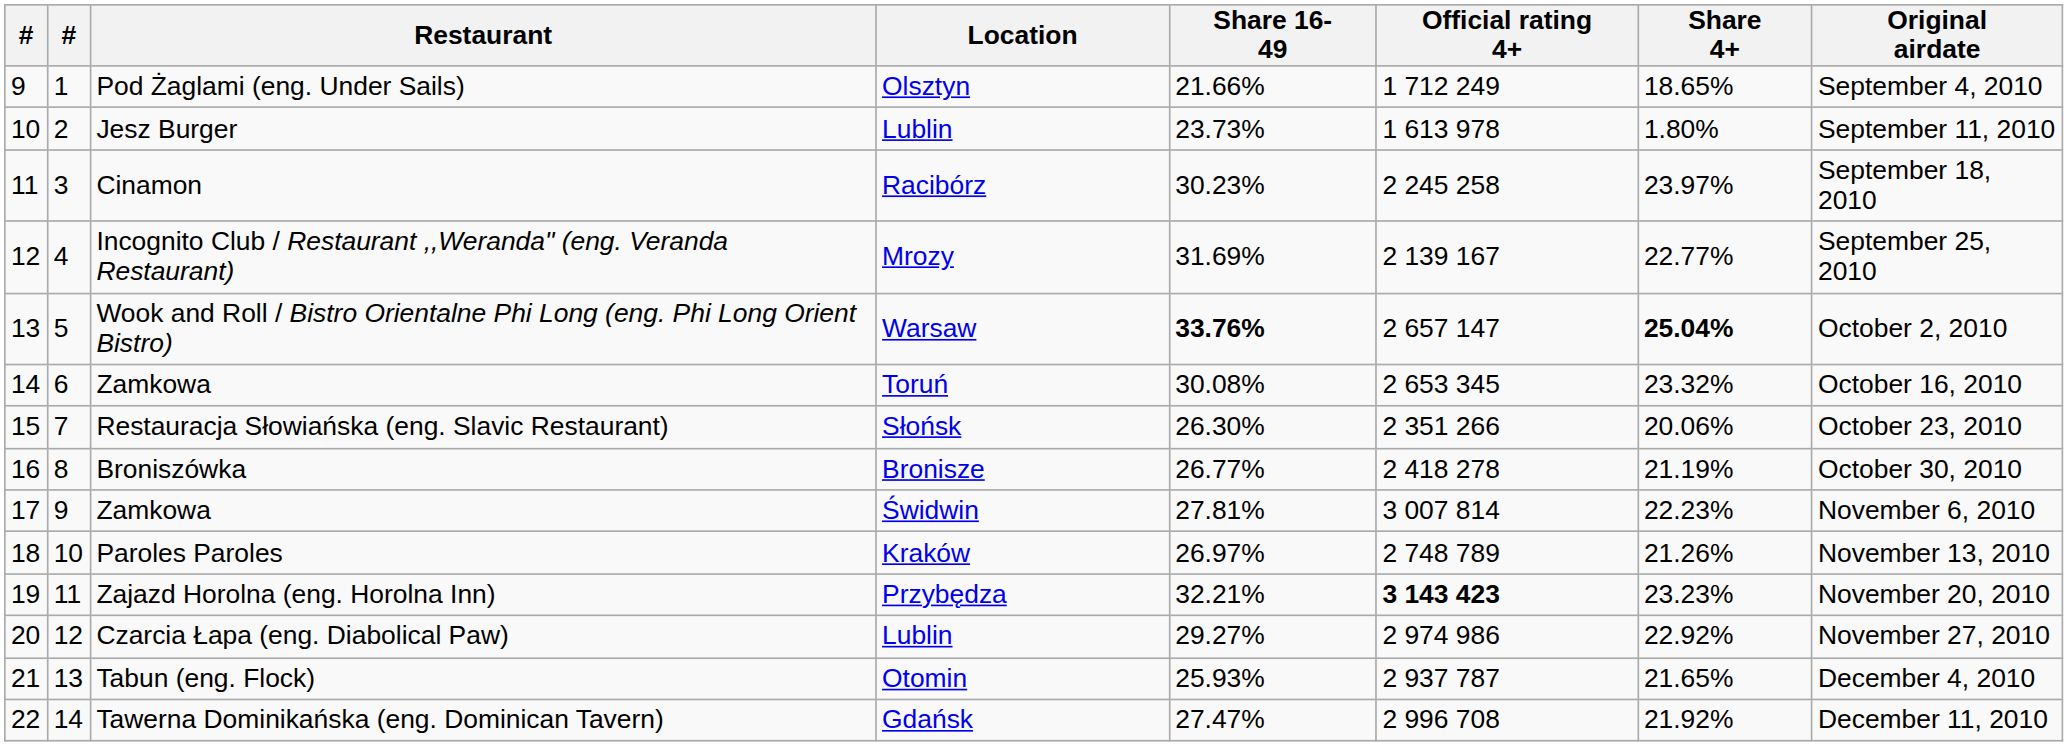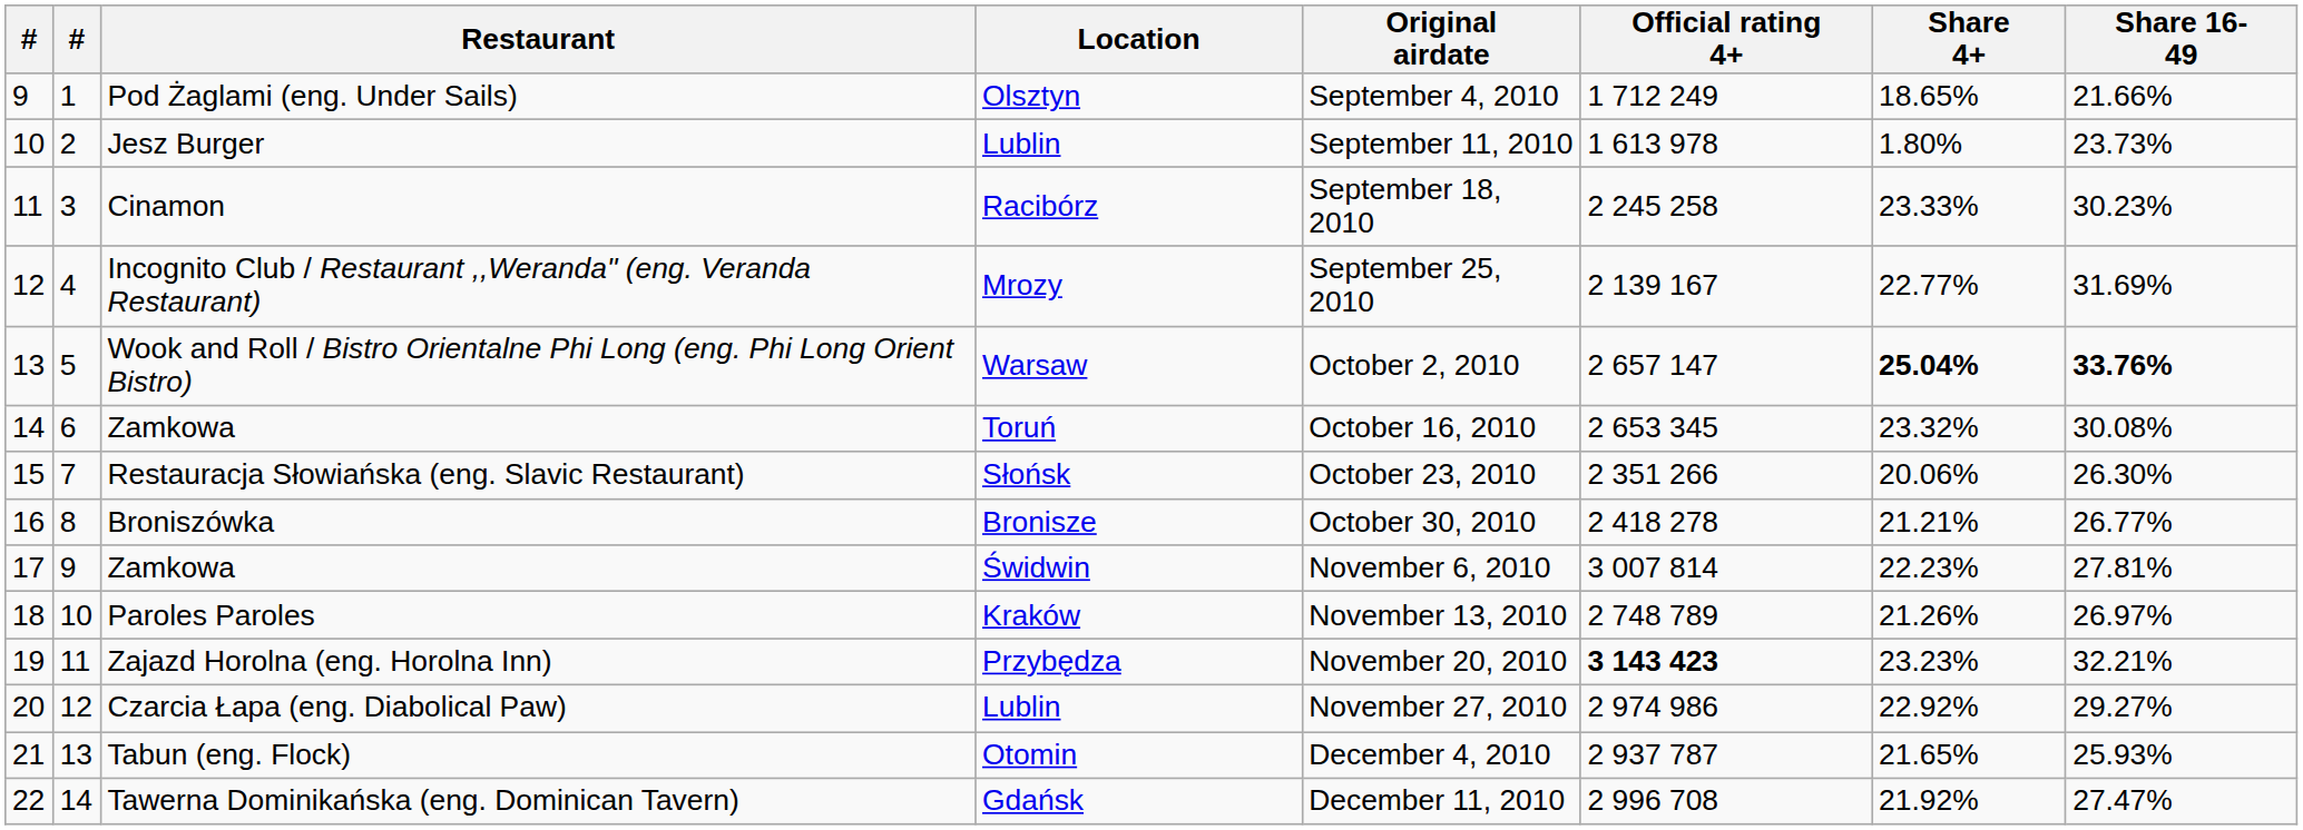columns swapped: Original airdate <-> Share 16-49
Cinamon | Share 4+: 23.97% -> 23.33%
Broniszówka | Share 4+: 21.19% -> 21.21%
